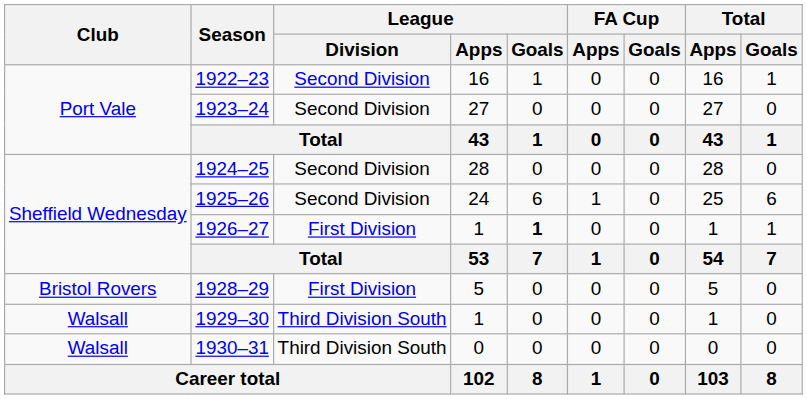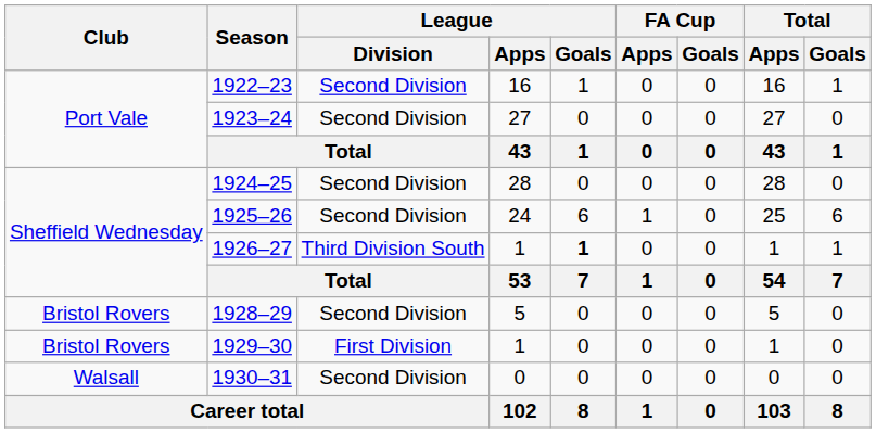1926–27 | League / Division: First Division -> Third Division South
1928–29 | League / Division: First Division -> Second Division
1929–30 | Club: Walsall -> Bristol Rovers
1929–30 | League / Division: Third Division South -> First Division
1930–31 | League / Division: Third Division South -> Second Division
